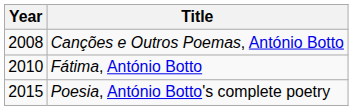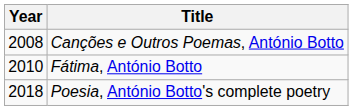Poesia, António Botto's complete poetry | Year: 2015 -> 2018
